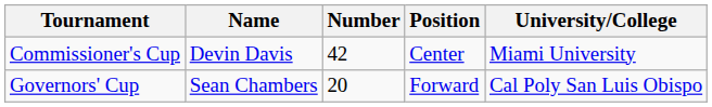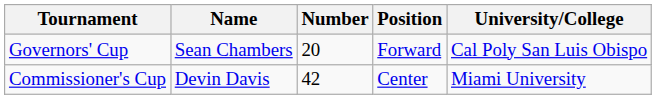rows swapped: Commissioner's Cup <-> Governors' Cup
